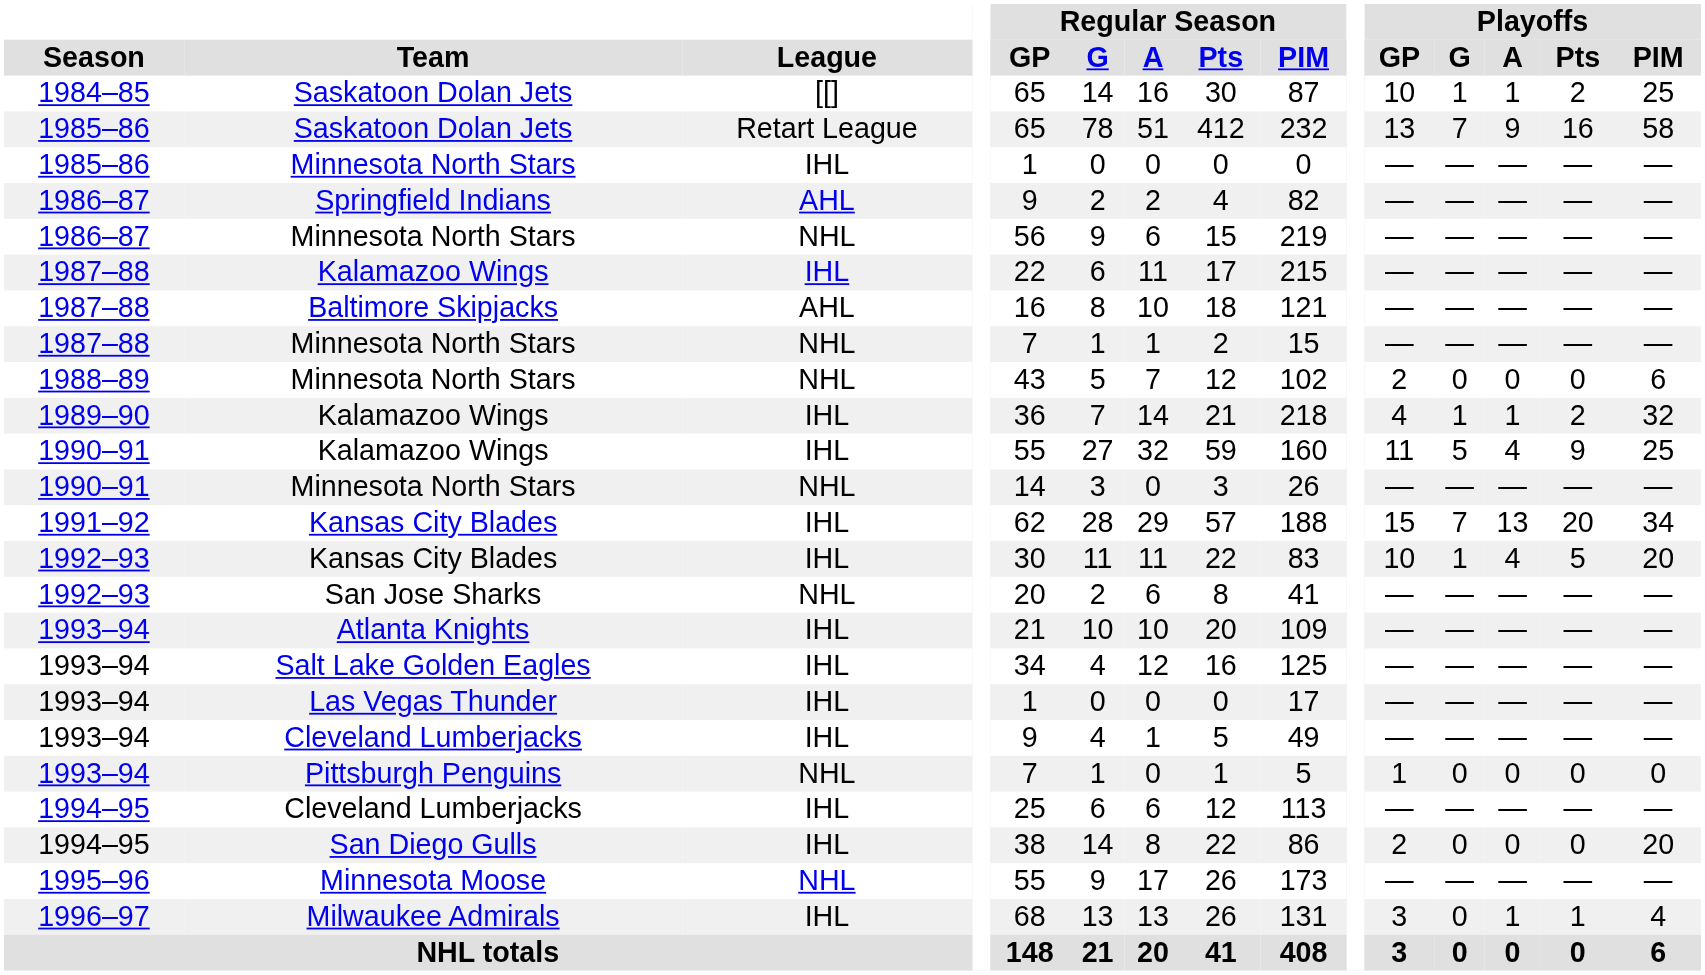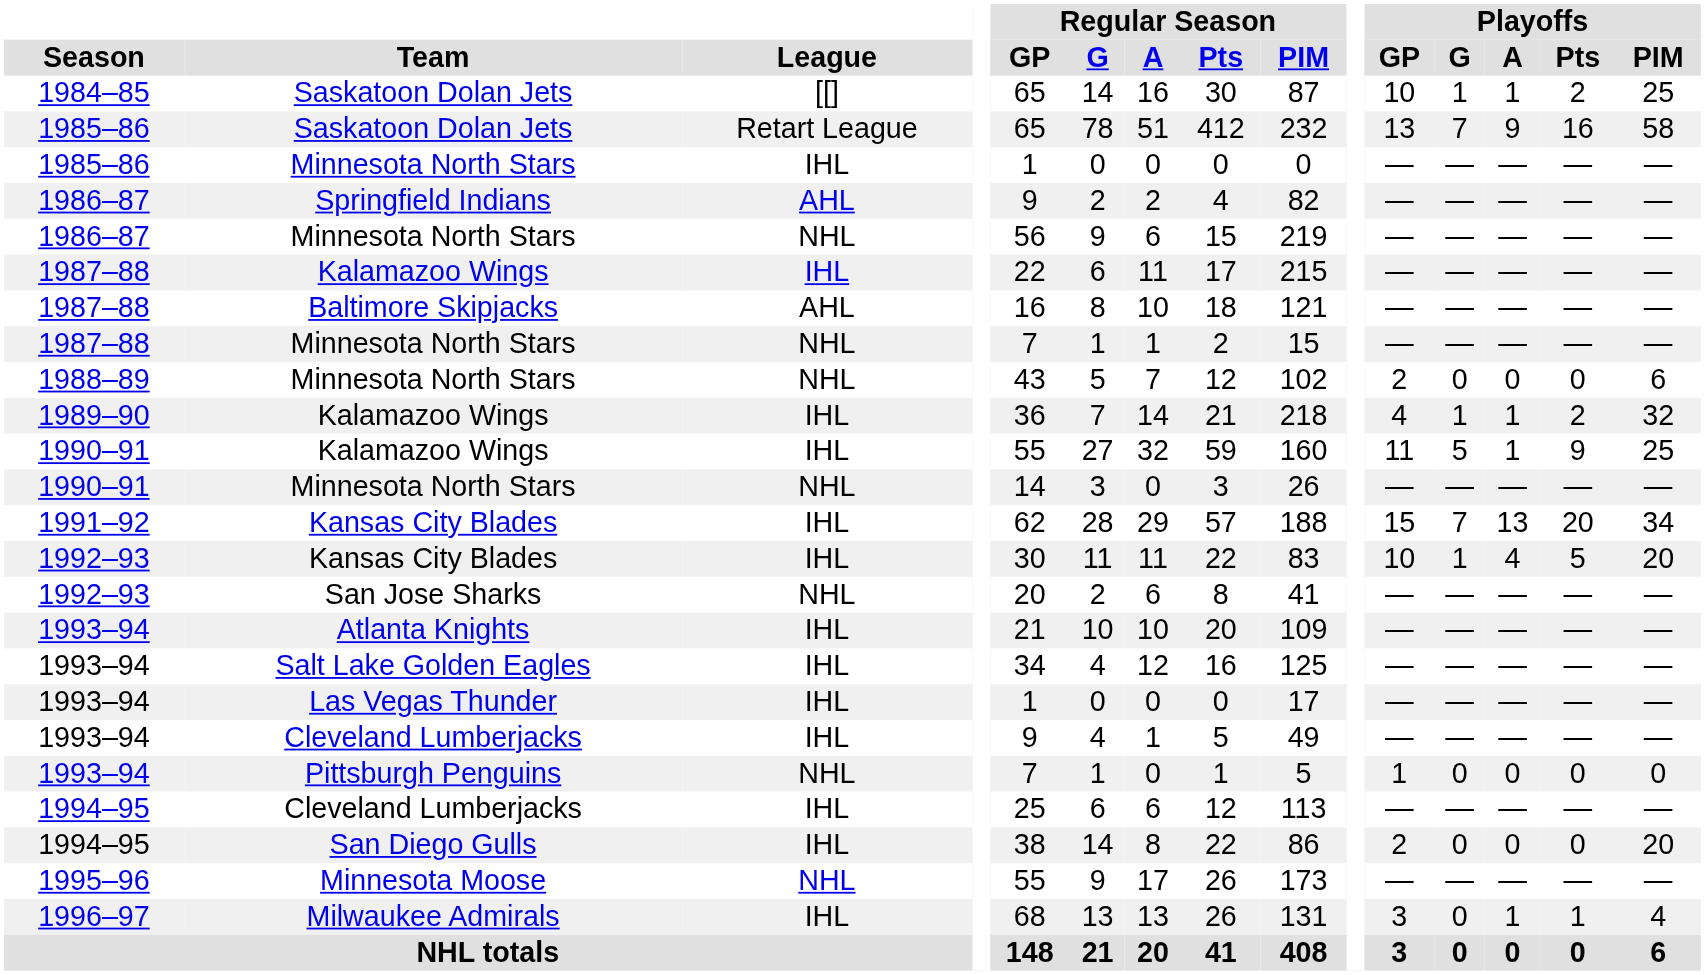1990–91 / Kalamazoo Wings | Playoffs / A: 4 -> 1
